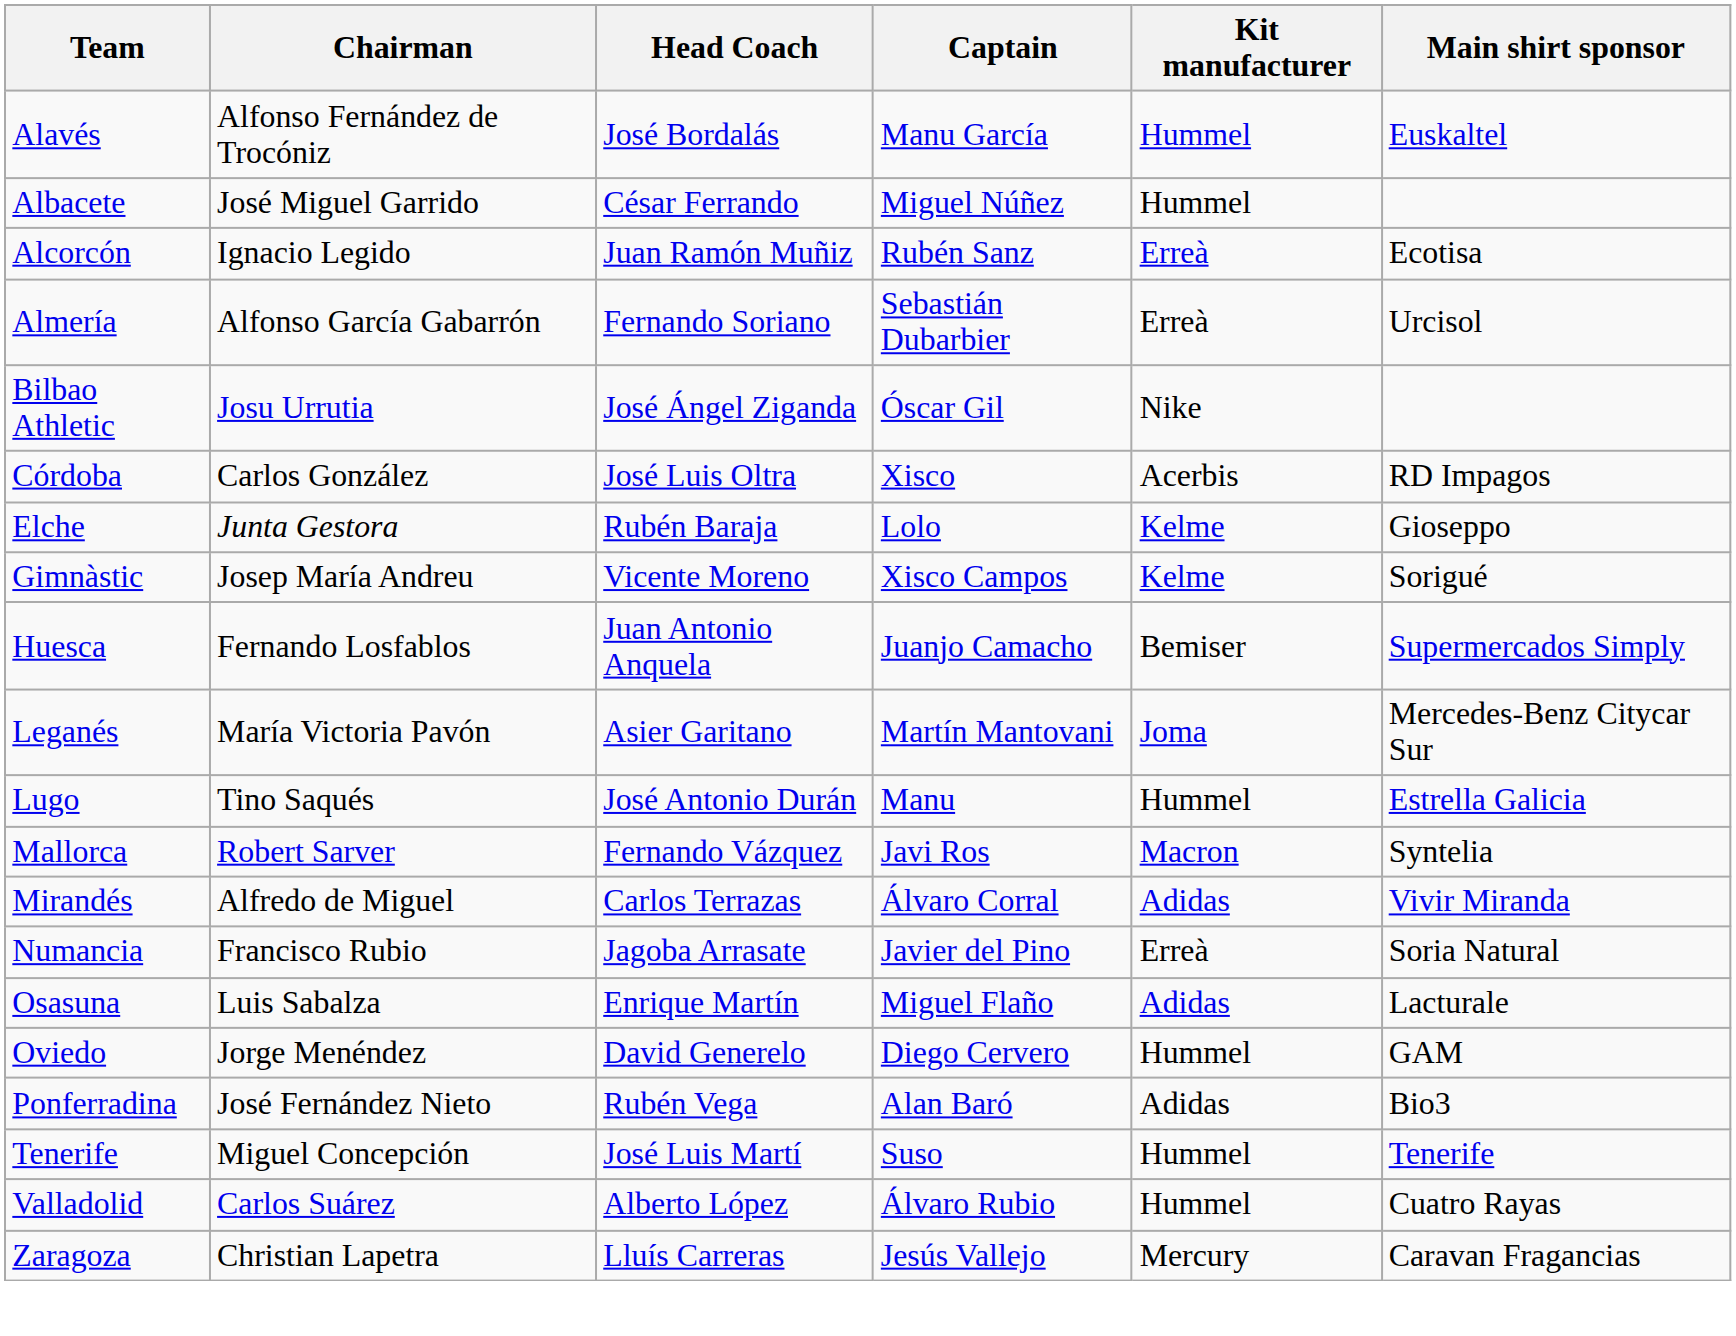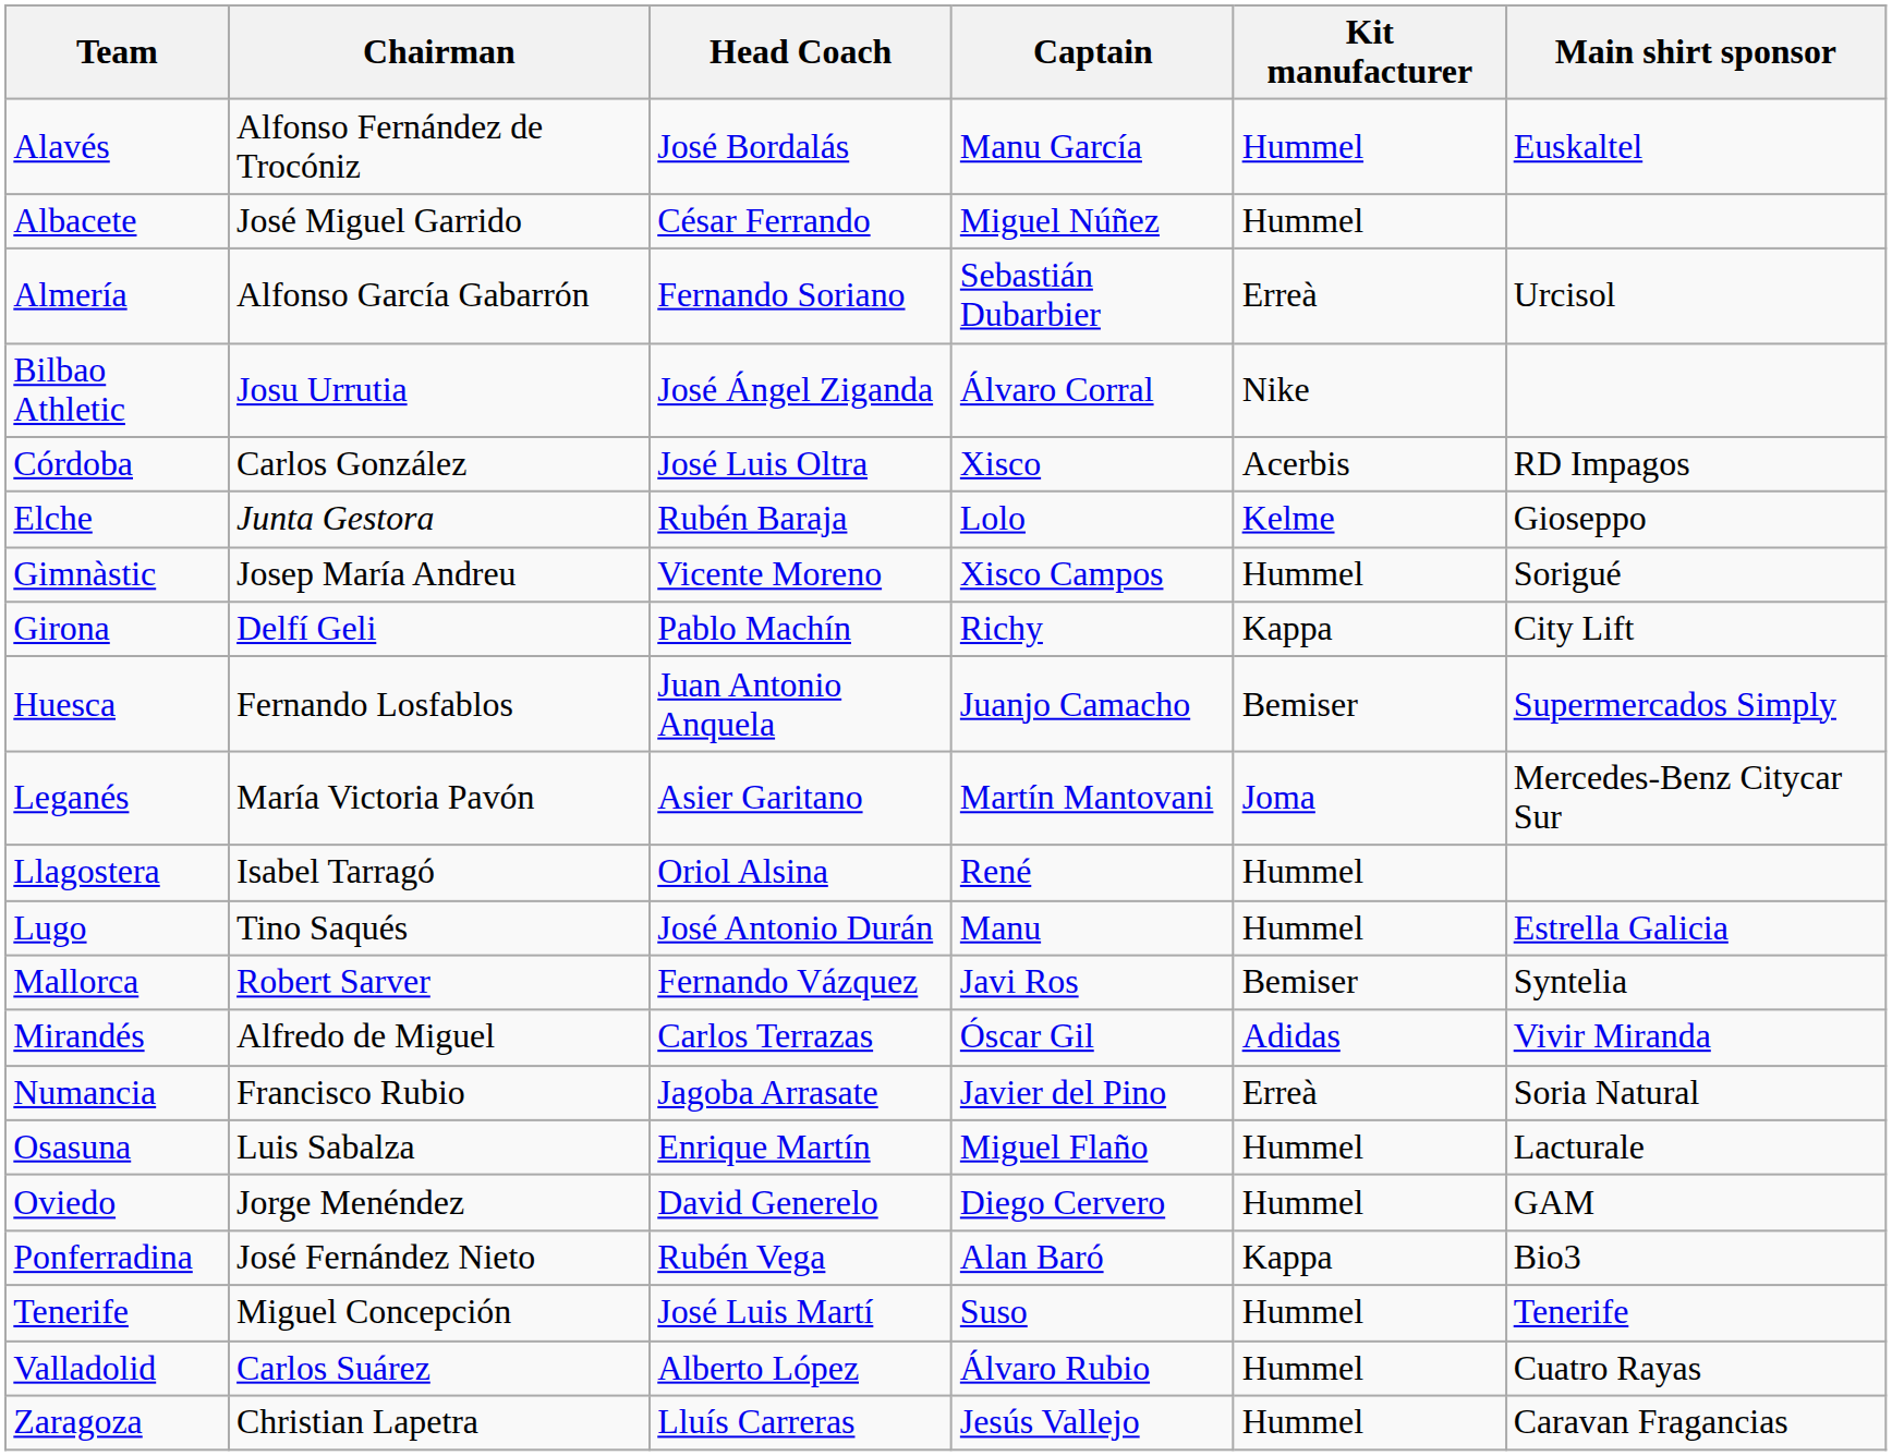- row: Alcorcón | Ignacio Legido | Juan Ramón Muñiz | Rubén Sanz | Erreà | Ecotisa
Bilbao Athletic | Captain: Óscar Gil -> Álvaro Corral
Gimnàstic | Kit manufacturer: Kelme -> Hummel
+ row: Girona | Delfí Geli | Pablo Machín | Richy | Kappa | City Lift
+ row: Llagostera | Isabel Tarragó | Oriol Alsina | René | Hummel
Mallorca | Kit manufacturer: Macron -> Bemiser
Mirandés | Captain: Álvaro Corral -> Óscar Gil
Osasuna | Kit manufacturer: Adidas -> Hummel
Ponferradina | Kit manufacturer: Adidas -> Kappa
Zaragoza | Kit manufacturer: Mercury -> Hummel
